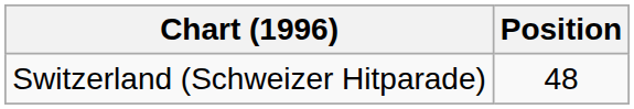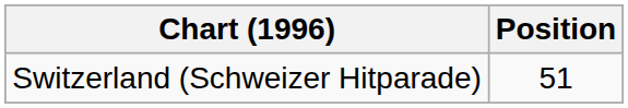Switzerland (Schweizer Hitparade) | Position: 48 -> 51
